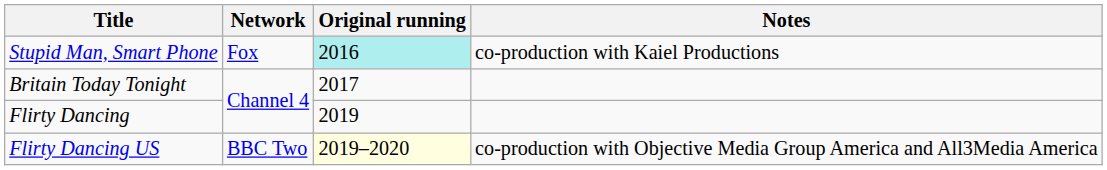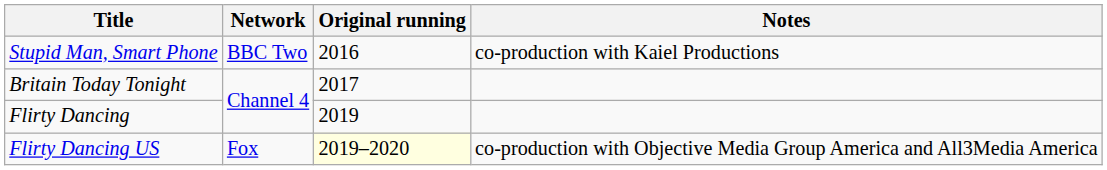Stupid Man, Smart Phone | Network: Fox -> BBC Two
Stupid Man, Smart Phone | Original running: paleturquoise background -> no background
Flirty Dancing US | Network: BBC Two -> Fox
